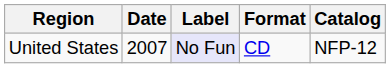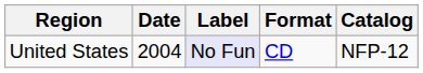United States | Date: 2007 -> 2004
